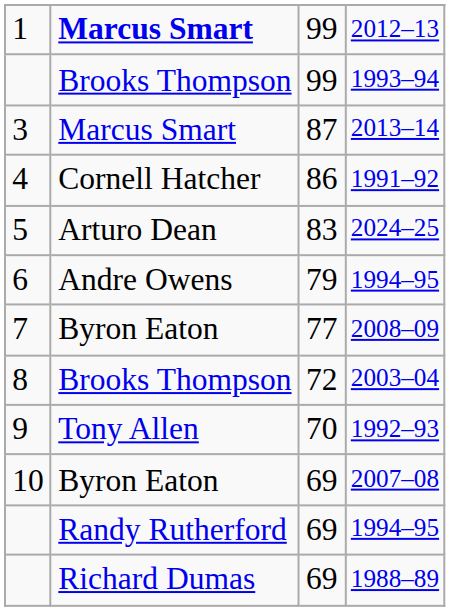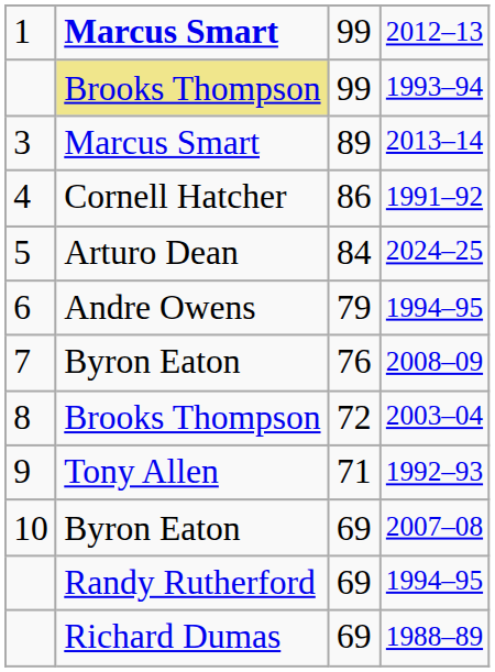1993–94 | column 2: no background -> khaki background
2013–14 | column 3: 87 -> 89
2024–25 | column 3: 83 -> 84
2008–09 | column 3: 77 -> 76
1992–93 | column 3: 70 -> 71
